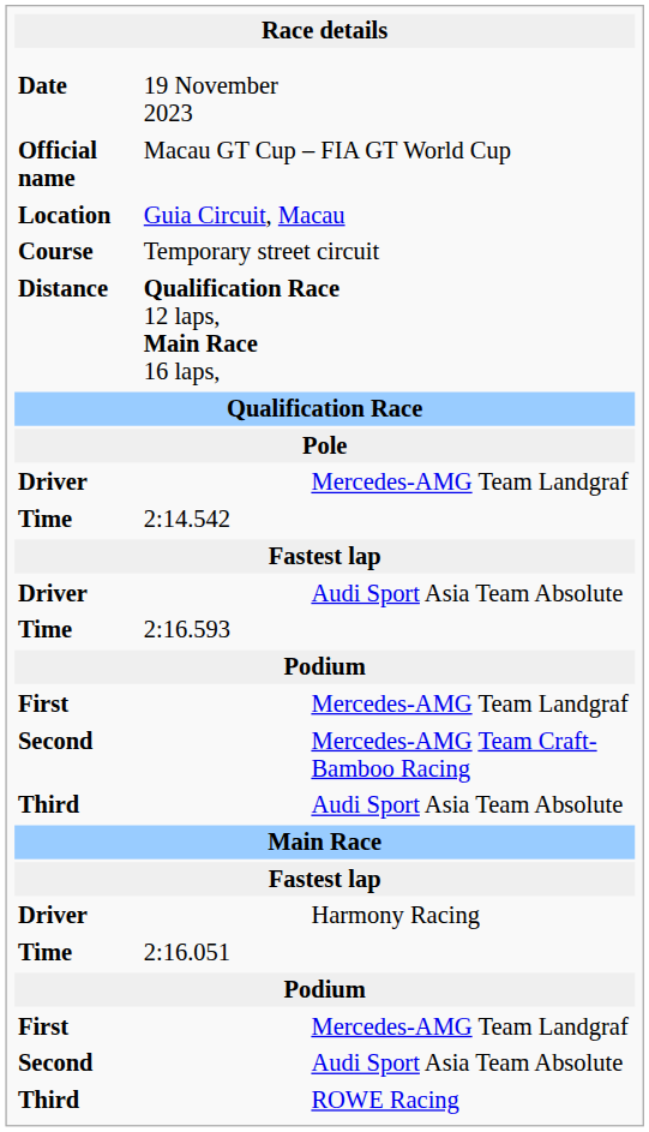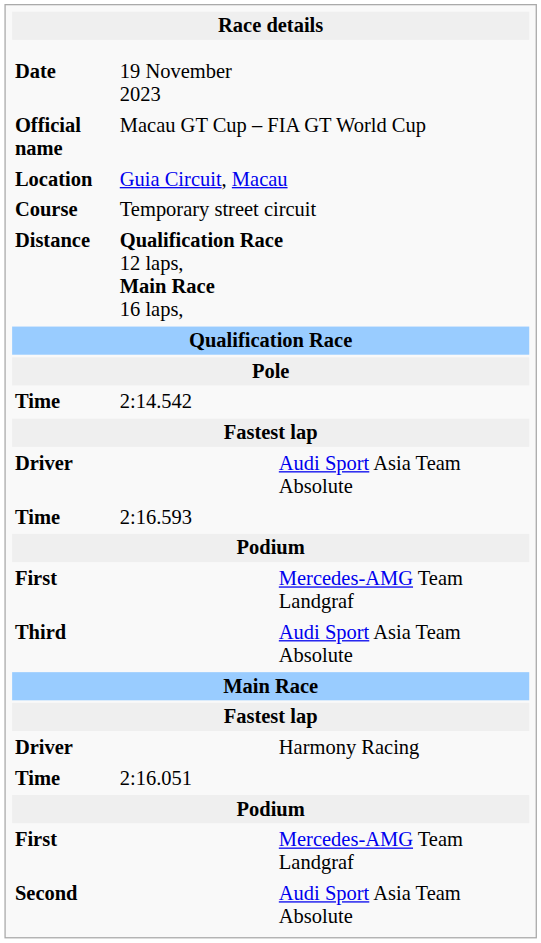- row: Driver | Mercedes-AMG Team Landgraf
- row: Second | Mercedes-AMG Team Craft-Bamboo Racing
- row: Third | ROWE Racing
